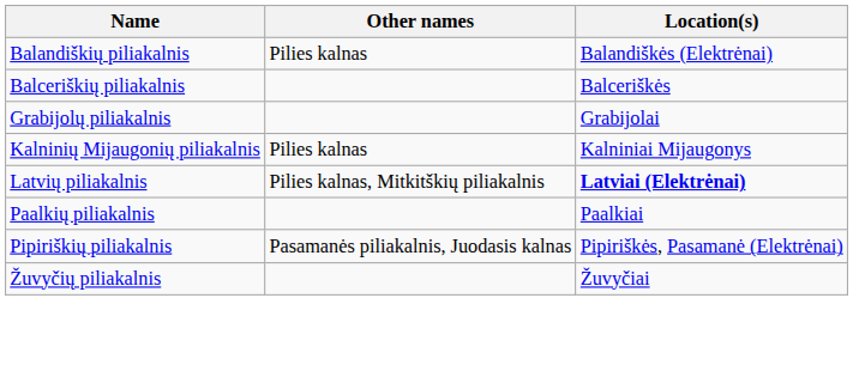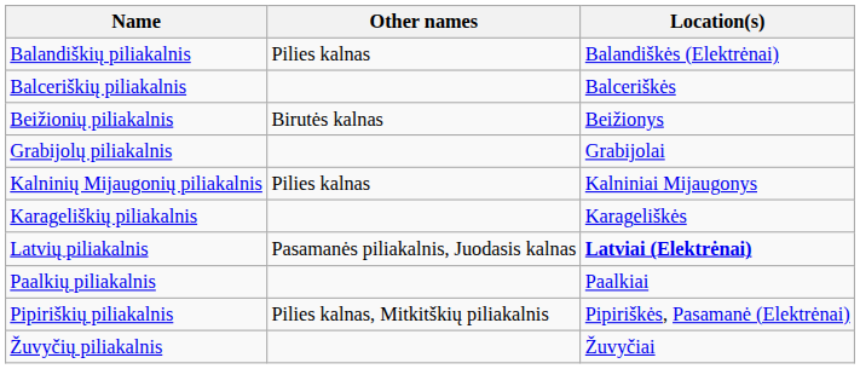+ row: Beižionių piliakalnis | Birutės kalnas | Beižionys
+ row: Karageliškių piliakalnis | Karageliškės
Latvių piliakalnis | Other names: Pilies kalnas, Mitkitškių piliakalnis -> Pasamanės piliakalnis, Juodasis kalnas
Pipiriškių piliakalnis | Other names: Pasamanės piliakalnis, Juodasis kalnas -> Pilies kalnas, Mitkitškių piliakalnis
